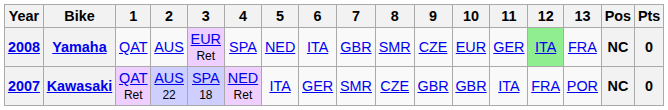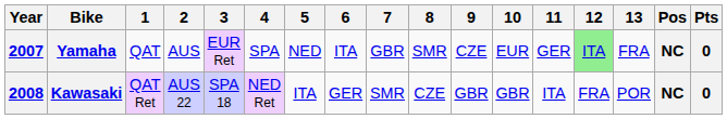Yamaha | Year: 2008 -> 2007
Kawasaki | Year: 2007 -> 2008
